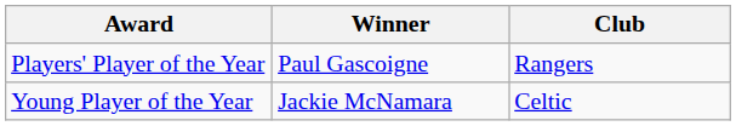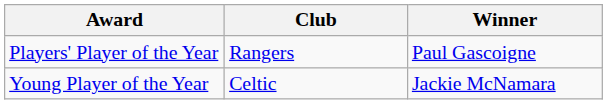columns swapped: Winner <-> Club
